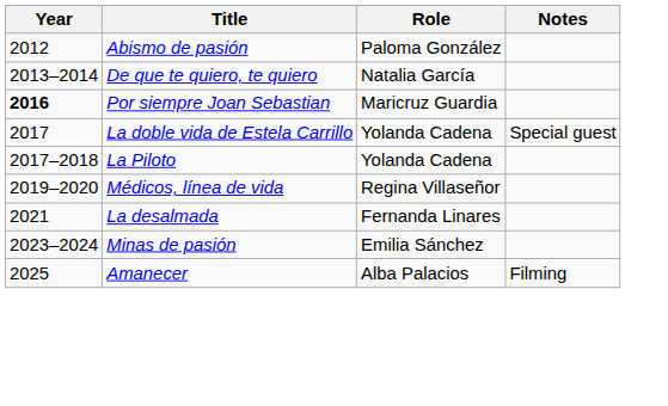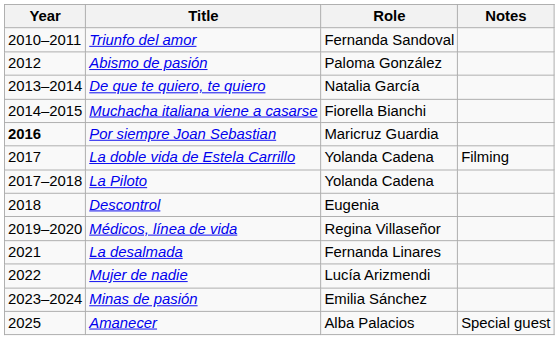+ row: 2010–2011 | Triunfo del amor | Fernanda Sandoval
+ row: 2014–2015 | Muchacha italiana viene a casarse | Fiorella Bianchi
La doble vida de Estela Carrillo | Notes: Special guest -> Filming
+ row: 2018 | Descontrol | Eugenia
+ row: 2022 | Mujer de nadie | Lucía Arizmendi
Amanecer | Notes: Filming -> Special guest
